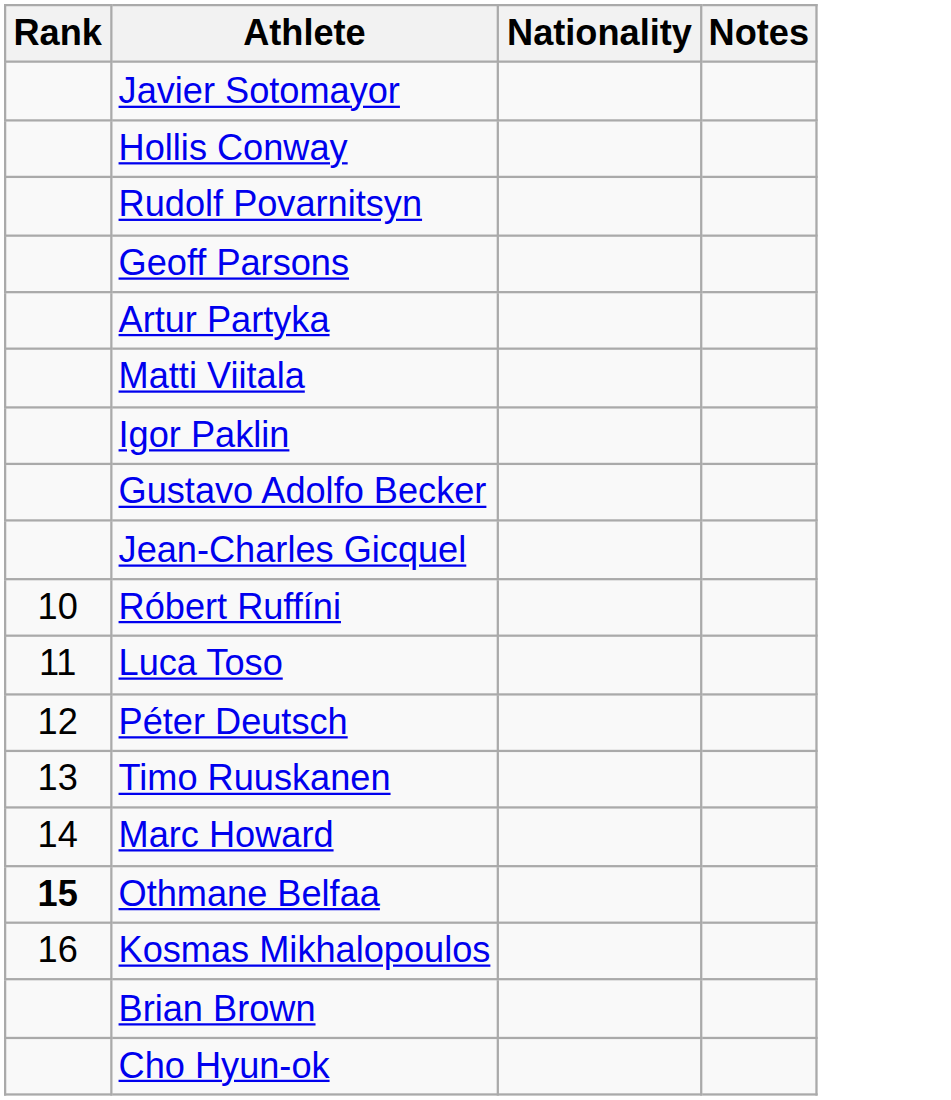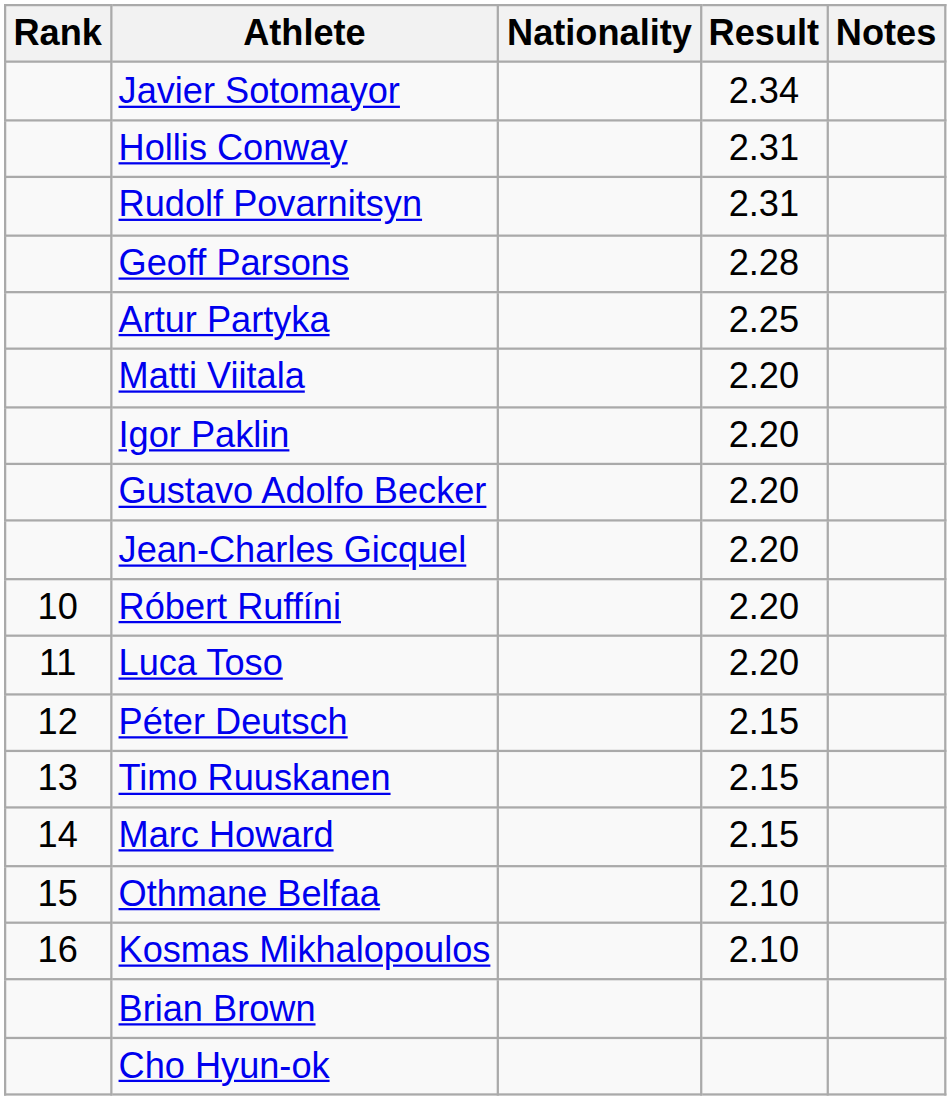+ column: Result | 2.34 | 2.31 | 2.31 | 2.28 | 2.25 | 2.20 | 2.20 | 2.20 | 2.20 | 2.20 | 2.20 | 2.15 | 2.15 | 2.15 | 2.10 | 2.10
Othmane Belfaa | Rank: bold -> normal
